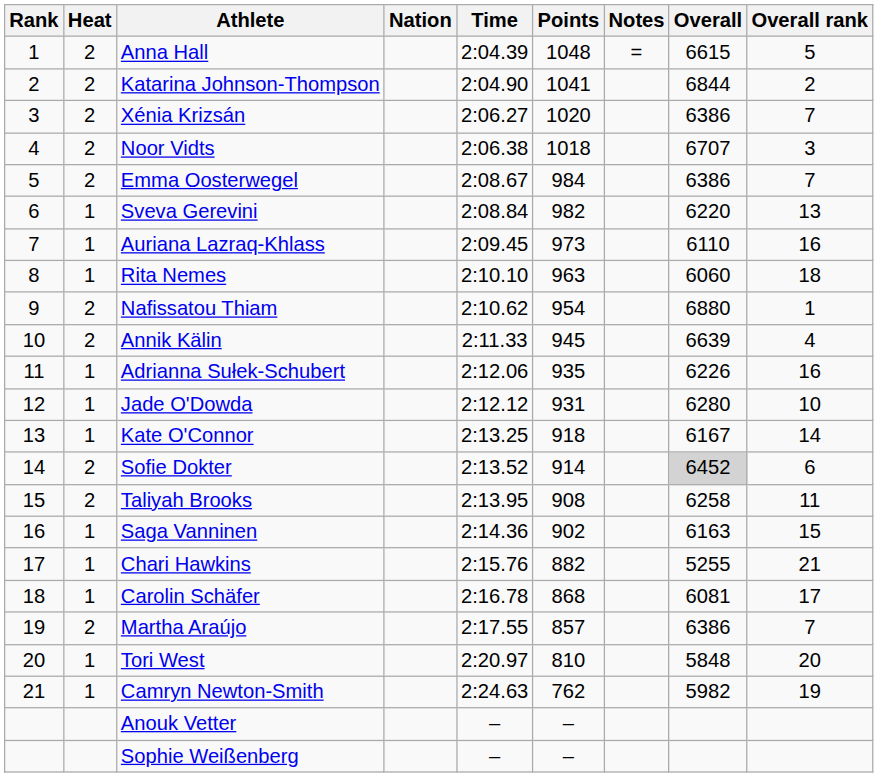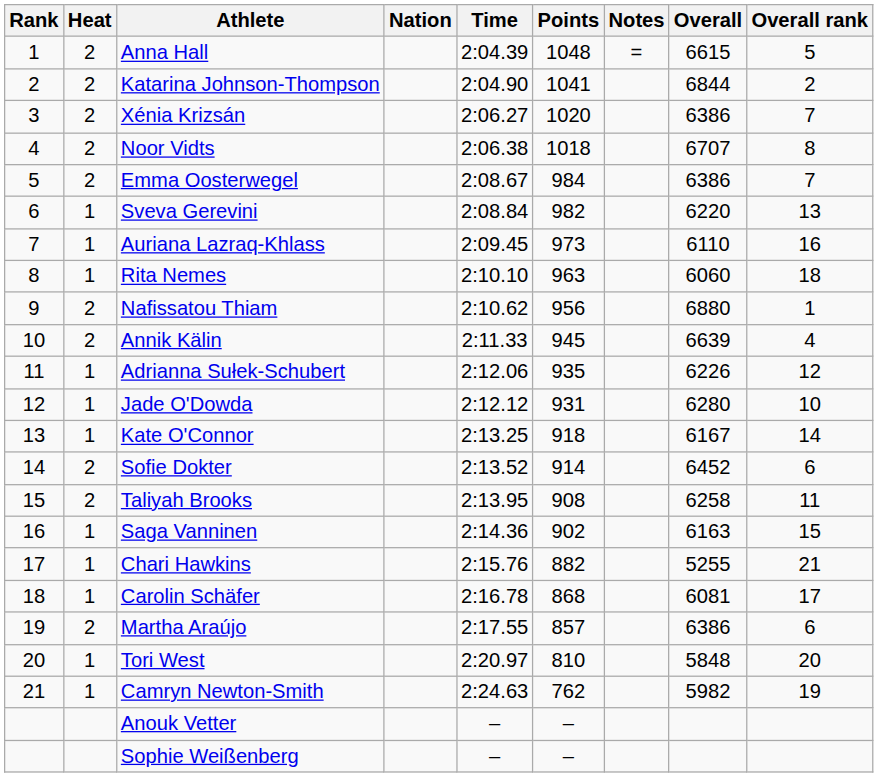Noor Vidts | Overall rank: 3 -> 8
Nafissatou Thiam | Points: 954 -> 956
Adrianna Sułek-Schubert | Overall rank: 16 -> 12
Sofie Dokter | Overall: lightgrey background -> no background
Martha Araújo | Overall rank: 7 -> 6
